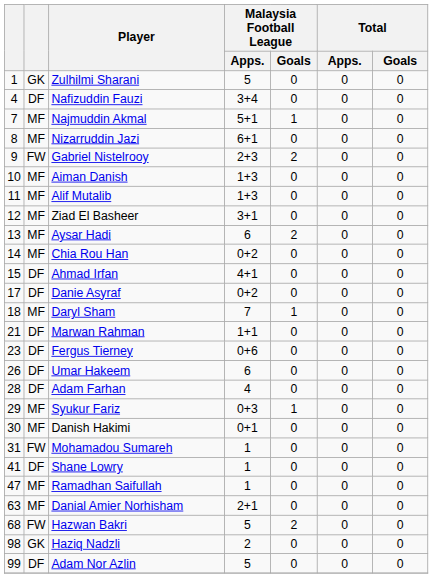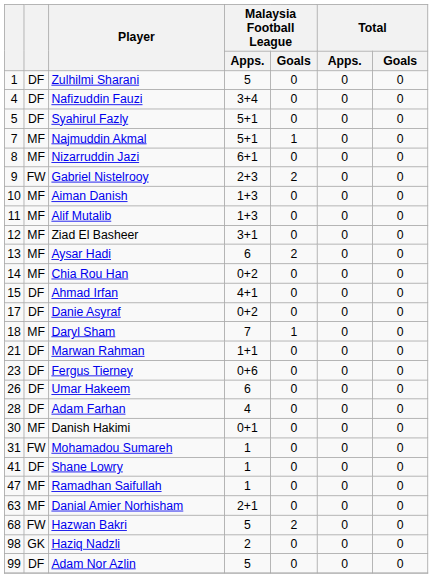Zulhilmi Sharani | column 2: GK -> DF
+ row: 5 | DF | Syahirul Fazly | 5+1 | 0 | 0 | 0
- row: 29 | MF | Syukur Fariz | 0+3 | 1 | 0 | 0
